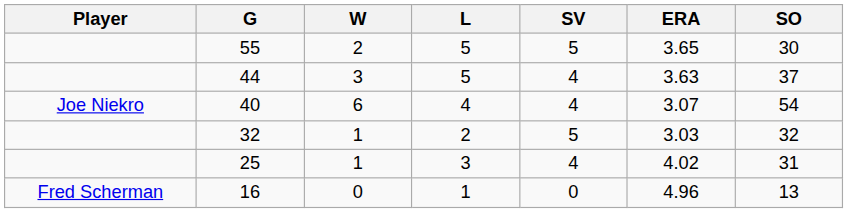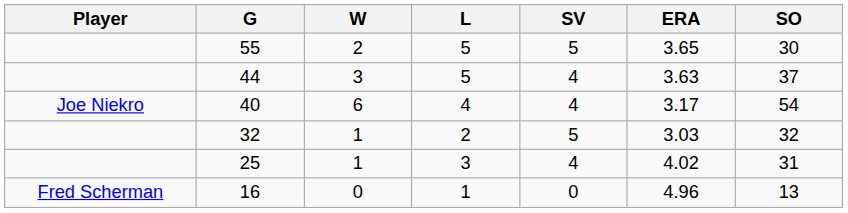40 | ERA: 3.07 -> 3.17
